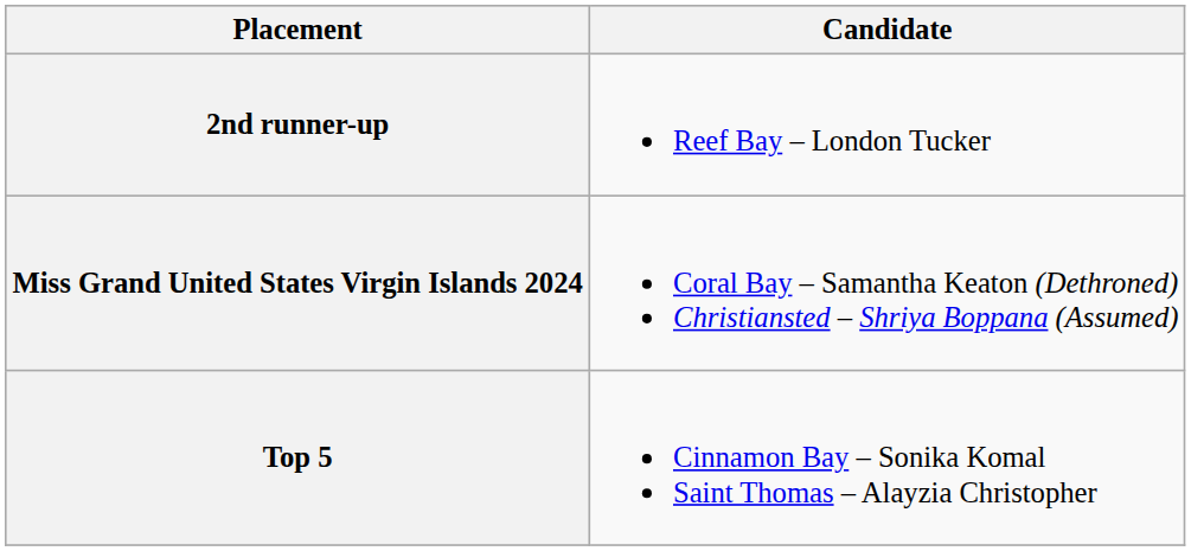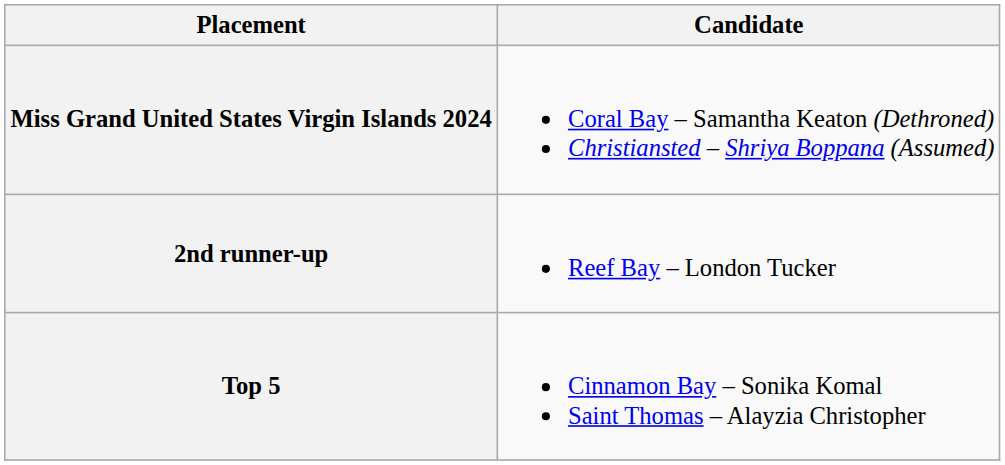rows swapped: Miss Grand United States Virgin Islands 2024 <-> 2nd runner-up
